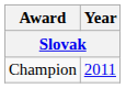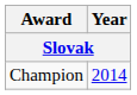Champion | Year: 2011 -> 2014
